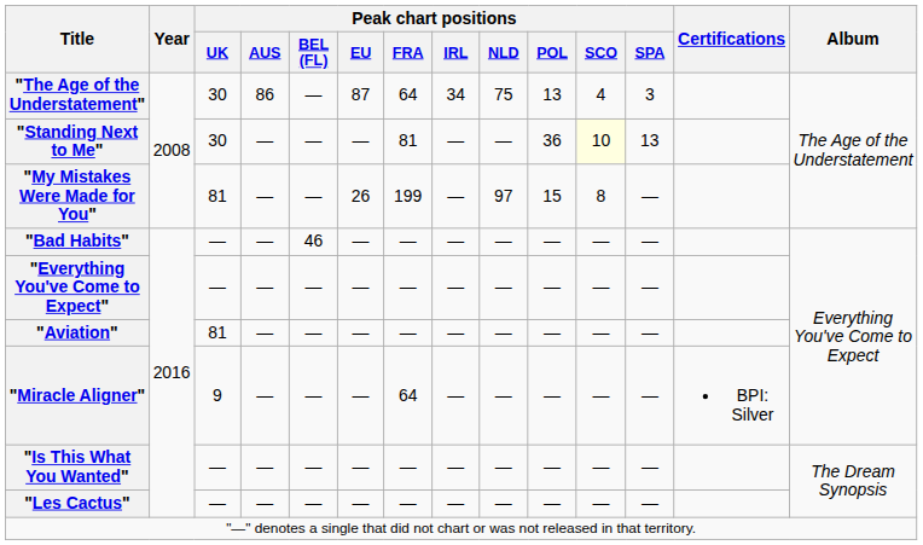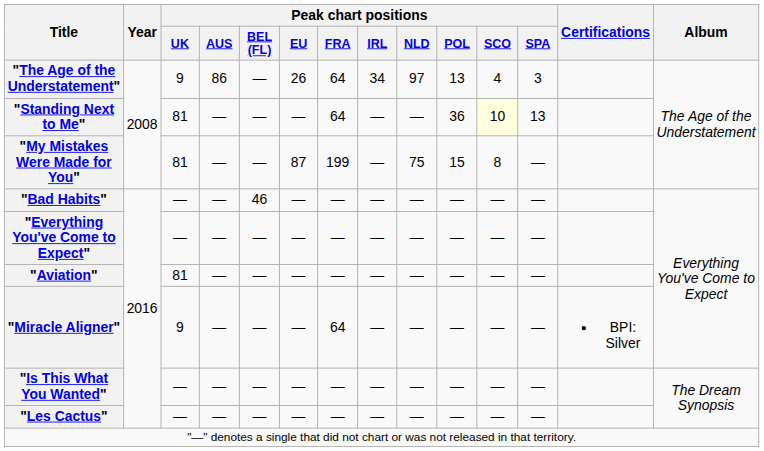"The Age of the Understatement" | Peak chart positions / UK: 30 -> 9
"The Age of the Understatement" | Peak chart positions / EU: 87 -> 26
"The Age of the Understatement" | Peak chart positions / NLD: 75 -> 97
"Standing Next to Me" | Peak chart positions / UK: 30 -> 81
"Standing Next to Me" | Peak chart positions / FRA: 81 -> 64
"My Mistakes Were Made for You" | Peak chart positions / EU: 26 -> 87
"My Mistakes Were Made for You" | Peak chart positions / NLD: 97 -> 75
